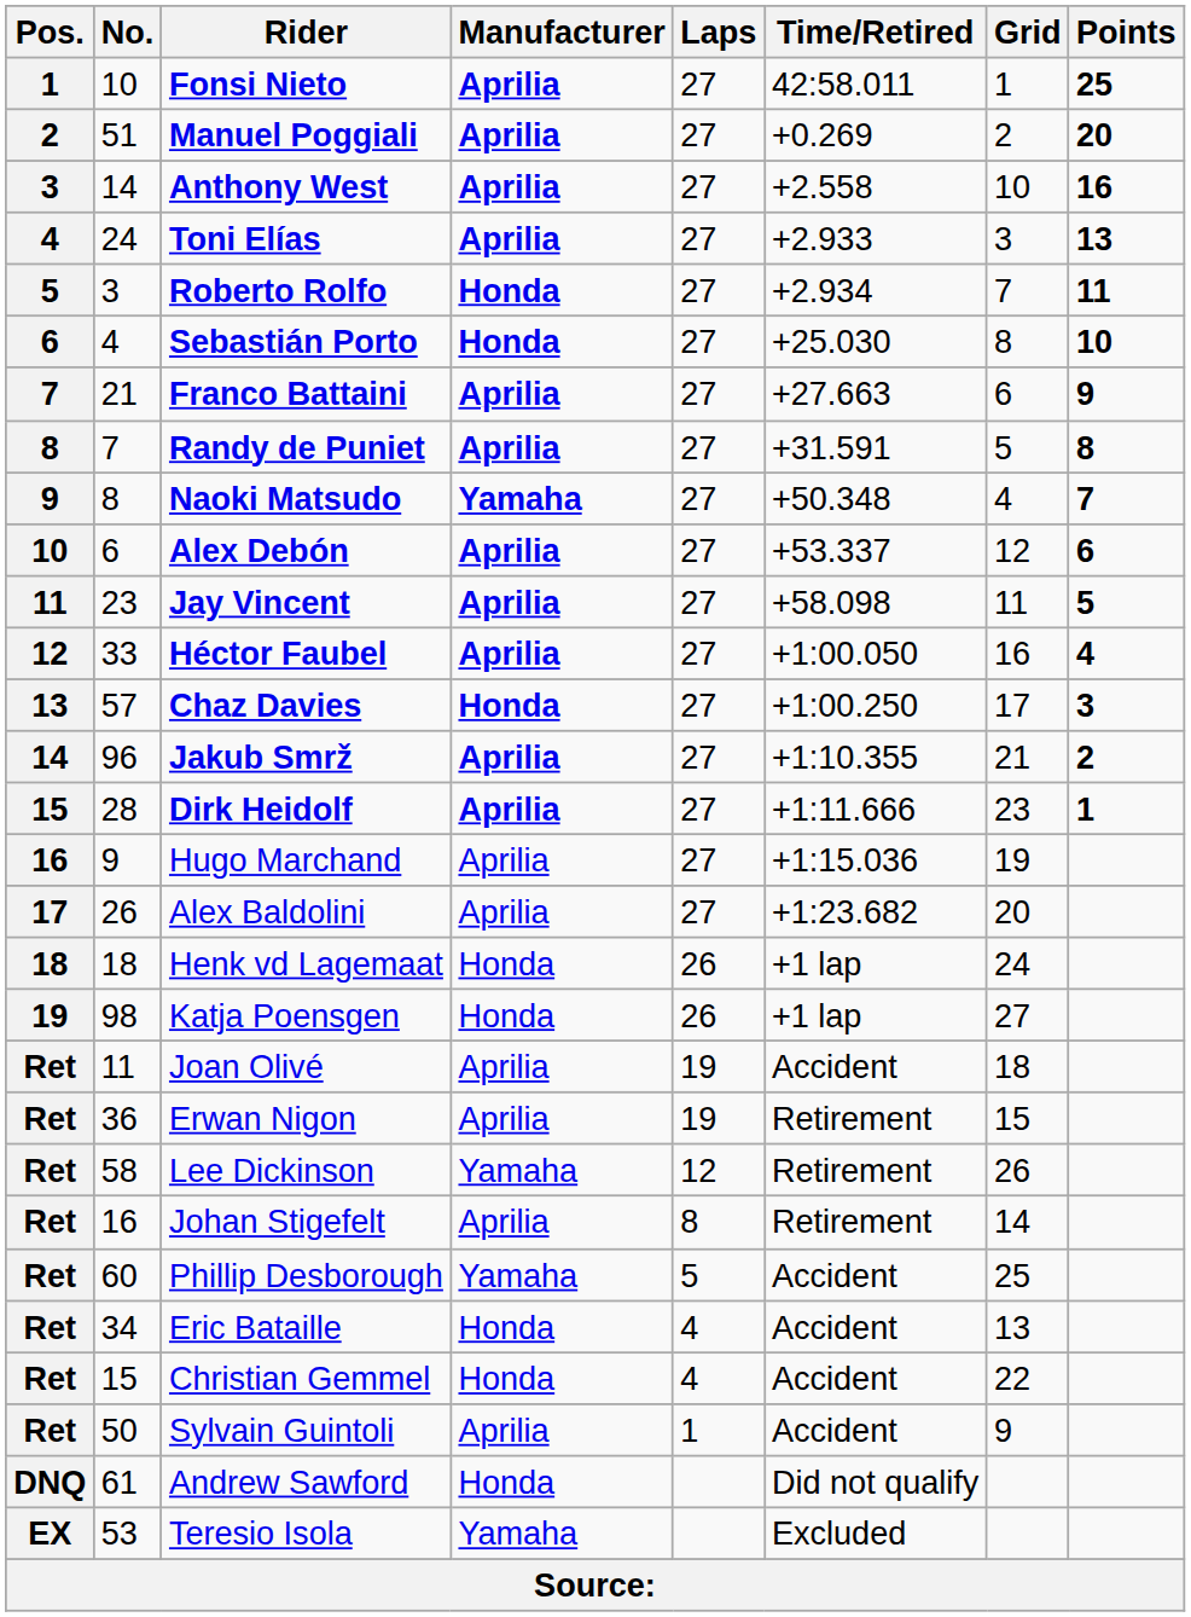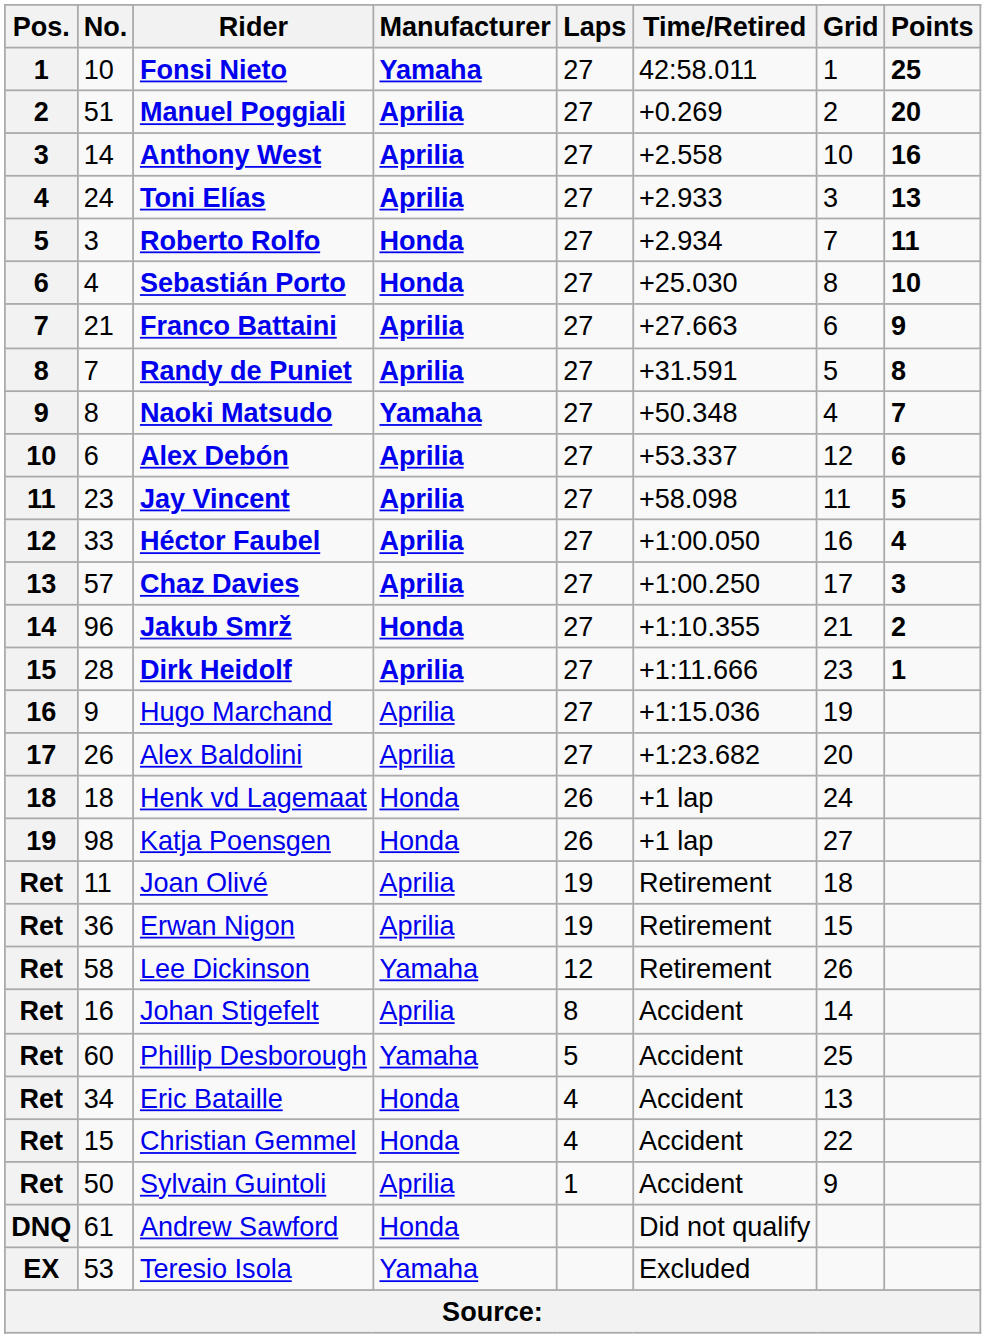Fonsi Nieto | Manufacturer: Aprilia -> Yamaha
Chaz Davies | Manufacturer: Honda -> Aprilia
Jakub Smrž | Manufacturer: Aprilia -> Honda
Joan Olivé | Time/Retired: Accident -> Retirement
Johan Stigefelt | Time/Retired: Retirement -> Accident
